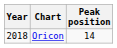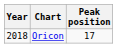Oricon | Peak position: 14 -> 17
